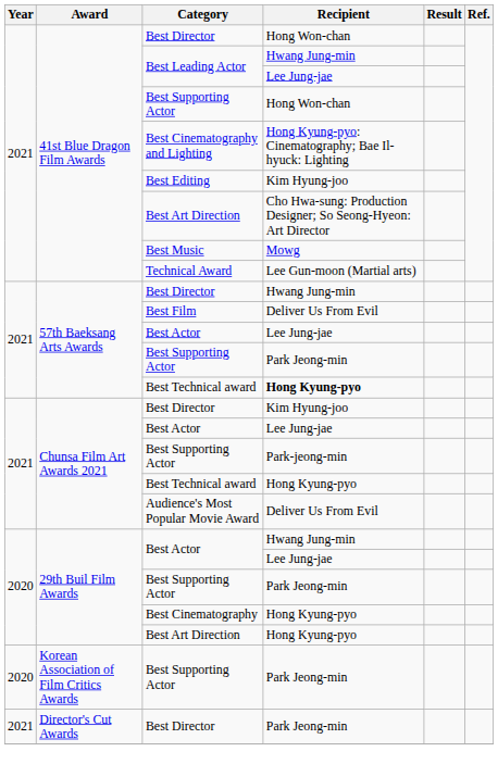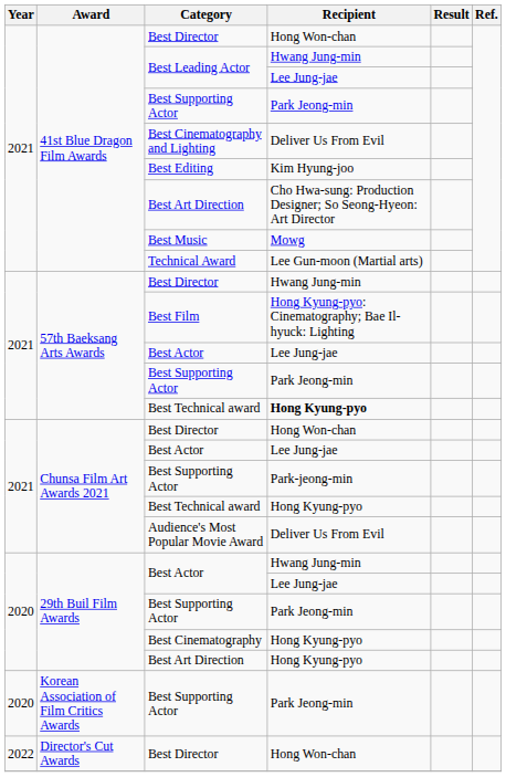41st Blue Dragon Film Awards / Best Supporting Actor | Recipient: Hong Won-chan -> Park Jeong-min
Best Cinematography and Lighting | Recipient: Hong Kyung-pyo: Cinematography; Bae Il-hyuck: Lighting -> Deliver Us From Evil
Best Film | Recipient: Deliver Us From Evil -> Hong Kyung-pyo: Cinematography; Bae Il-hyuck: Lighting
Chunsa Film Art Awards 2021 / Best Director | Recipient: Kim Hyung-joo -> Hong Won-chan
Director's Cut Awards / Best Director | Year: 2021 -> 2022
Director's Cut Awards / Best Director | Recipient: Park Jeong-min -> Hong Won-chan
